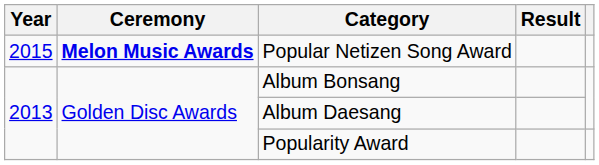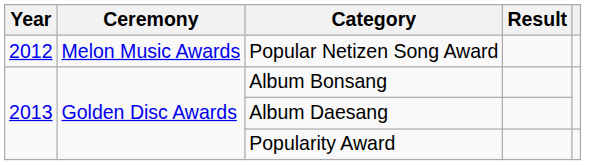Popular Netizen Song Award | Year: 2015 -> 2012
Popular Netizen Song Award | Ceremony: bold -> normal
